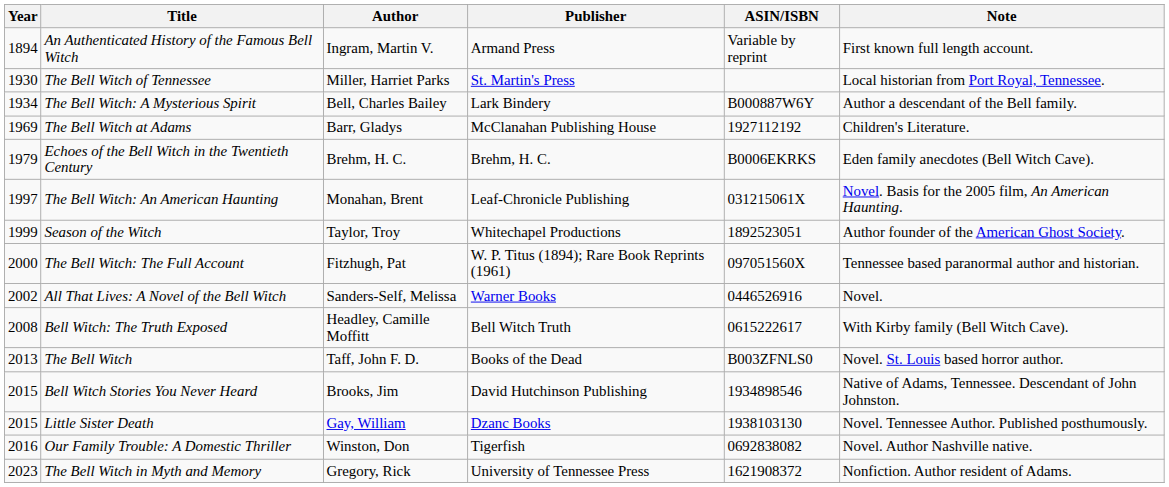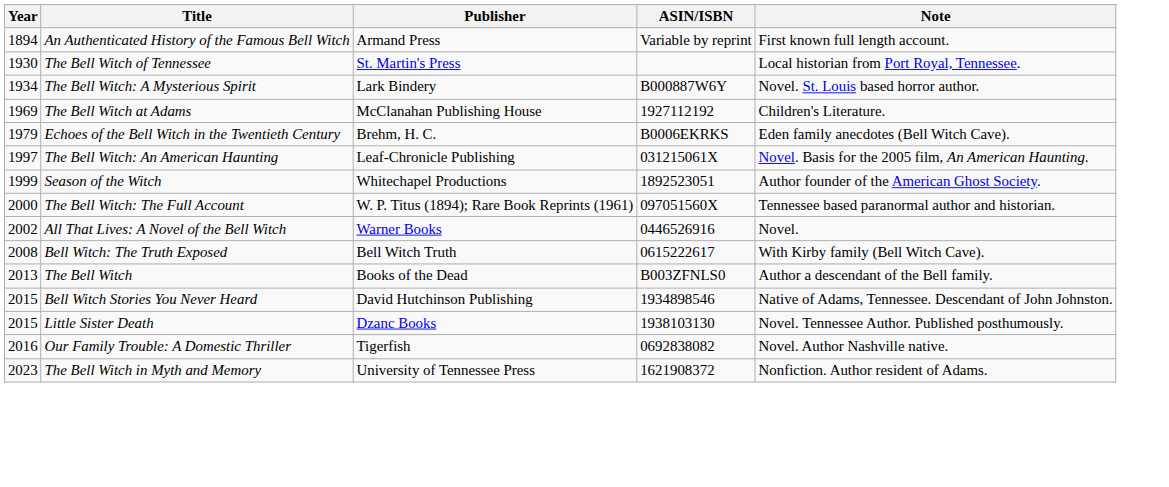- column: Author | Ingram, Martin V. | Miller, Harriet Parks | Bell, Charles Bailey | Barr, Gladys | Brehm, H. C. | Monahan, Brent | Taylor, Troy | Fitzhugh, Pat | Sanders-Self, Melissa | Headley, Camille Moffitt | Taff, John F. D. | Brooks, Jim | Gay, William | Winston, Don | Gregory, Rick
The Bell Witch: A Mysterious Spirit | Note: Author a descendant of the Bell family. -> Novel. St. Louis based horror author.
The Bell Witch | Note: Novel. St. Louis based horror author. -> Author a descendant of the Bell family.
